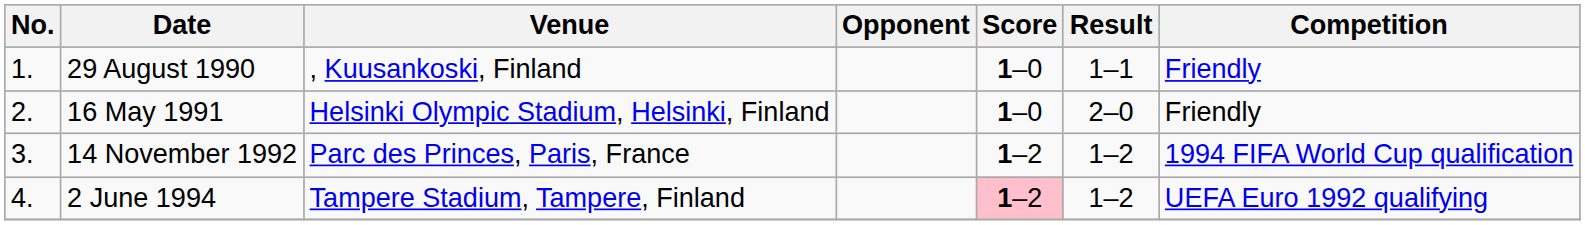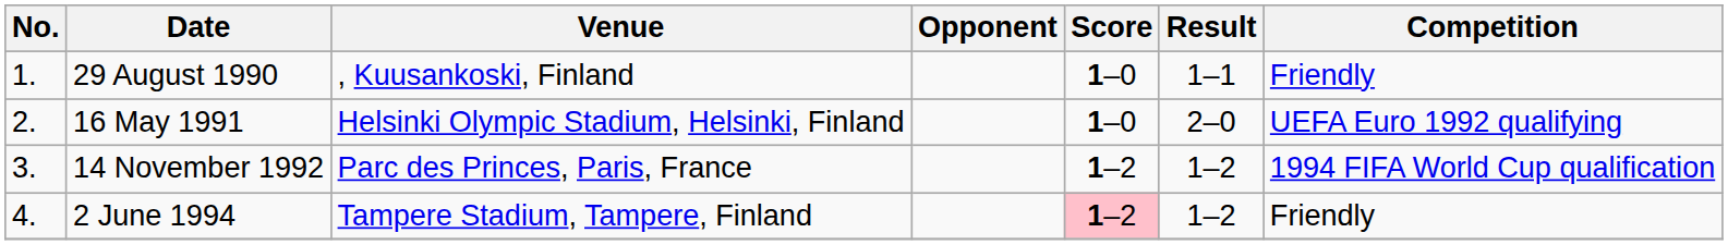16 May 1991 | Competition: Friendly -> UEFA Euro 1992 qualifying
2 June 1994 | Competition: UEFA Euro 1992 qualifying -> Friendly
